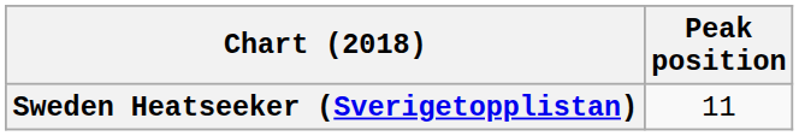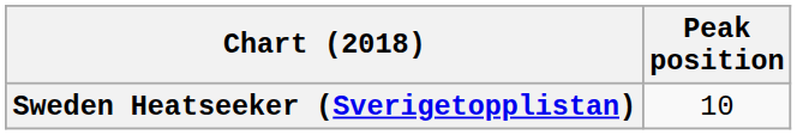Sweden Heatseeker (Sverigetopplistan) | Peak position: 11 -> 10
